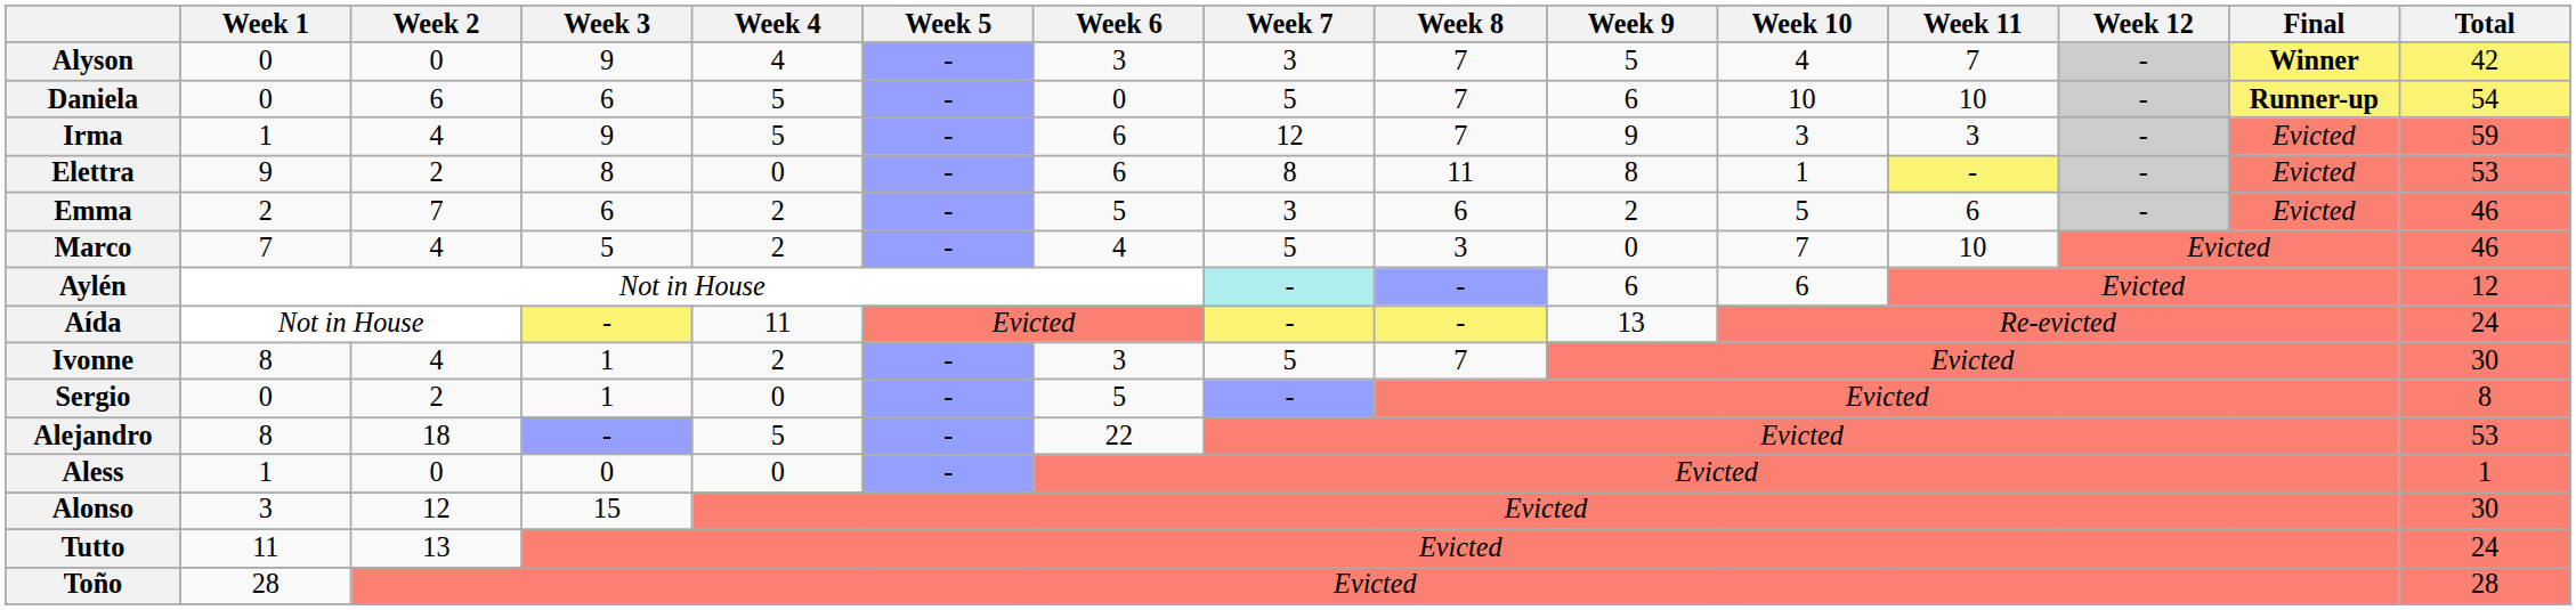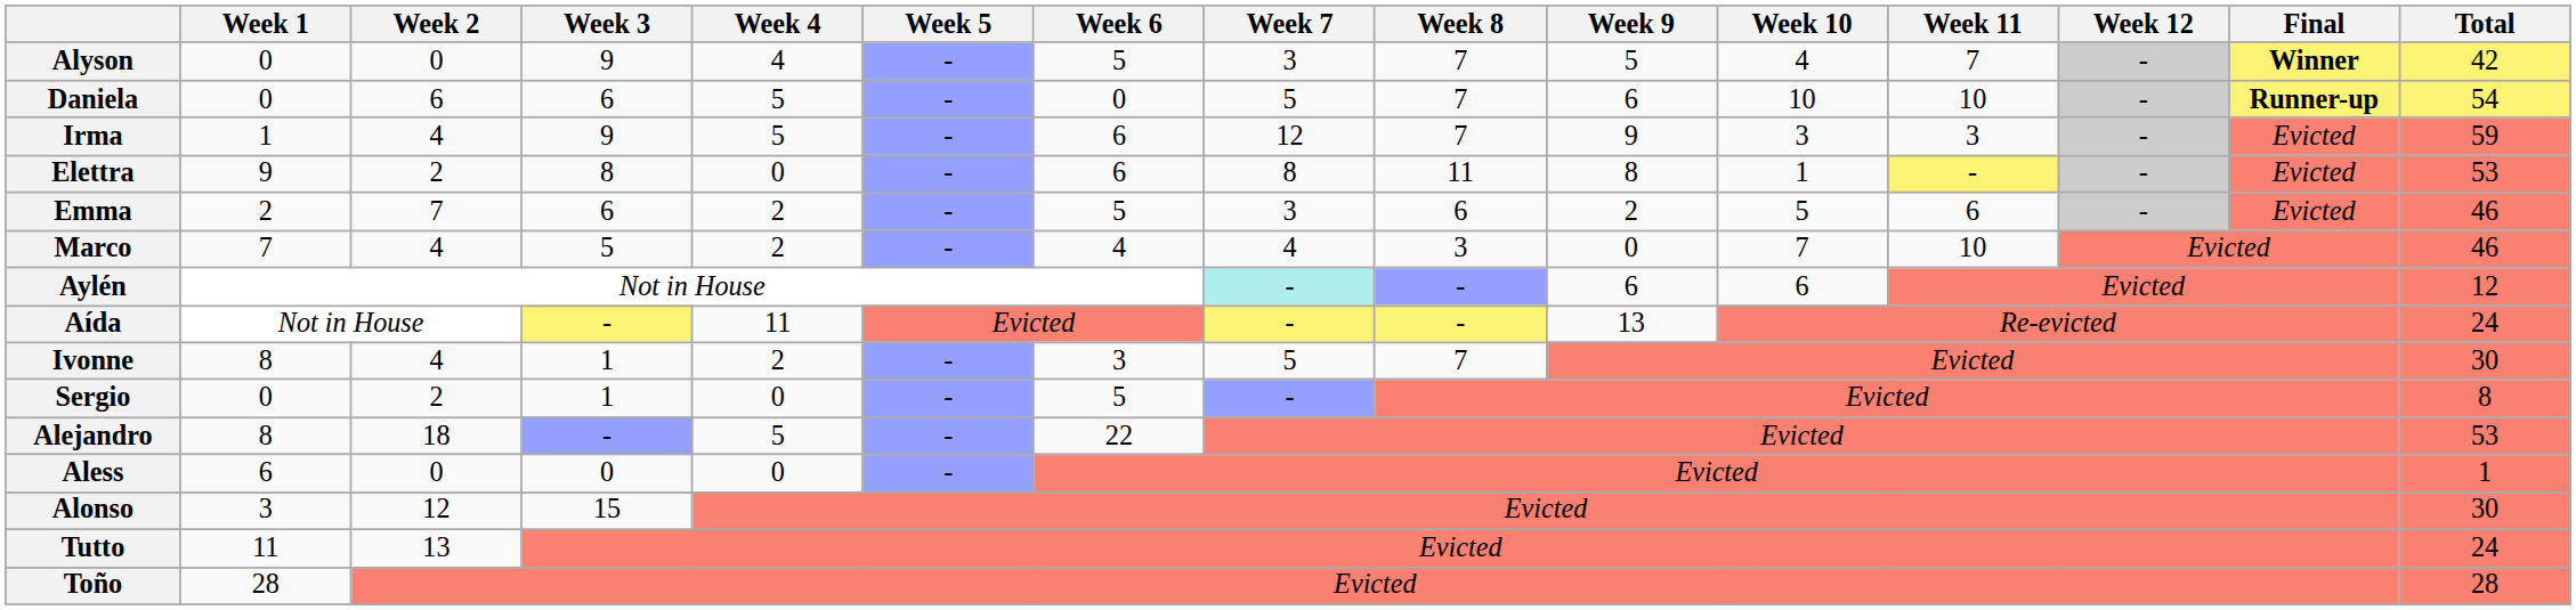Alyson | Week 6: 3 -> 5
Marco | Week 7: 5 -> 4
Aless | Week 1: 1 -> 6
